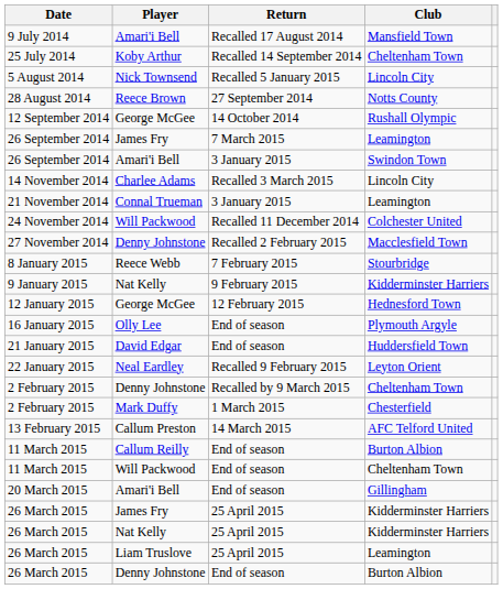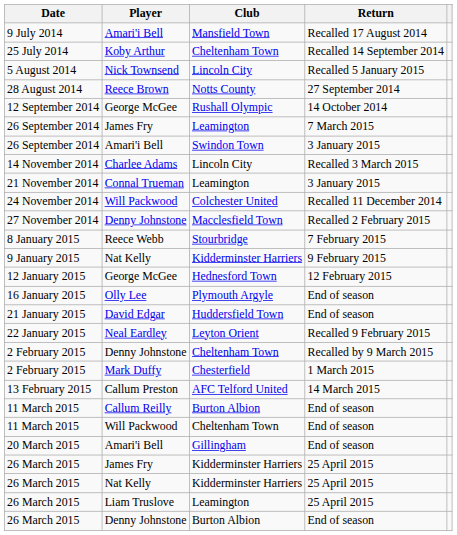columns swapped: Club <-> Return
